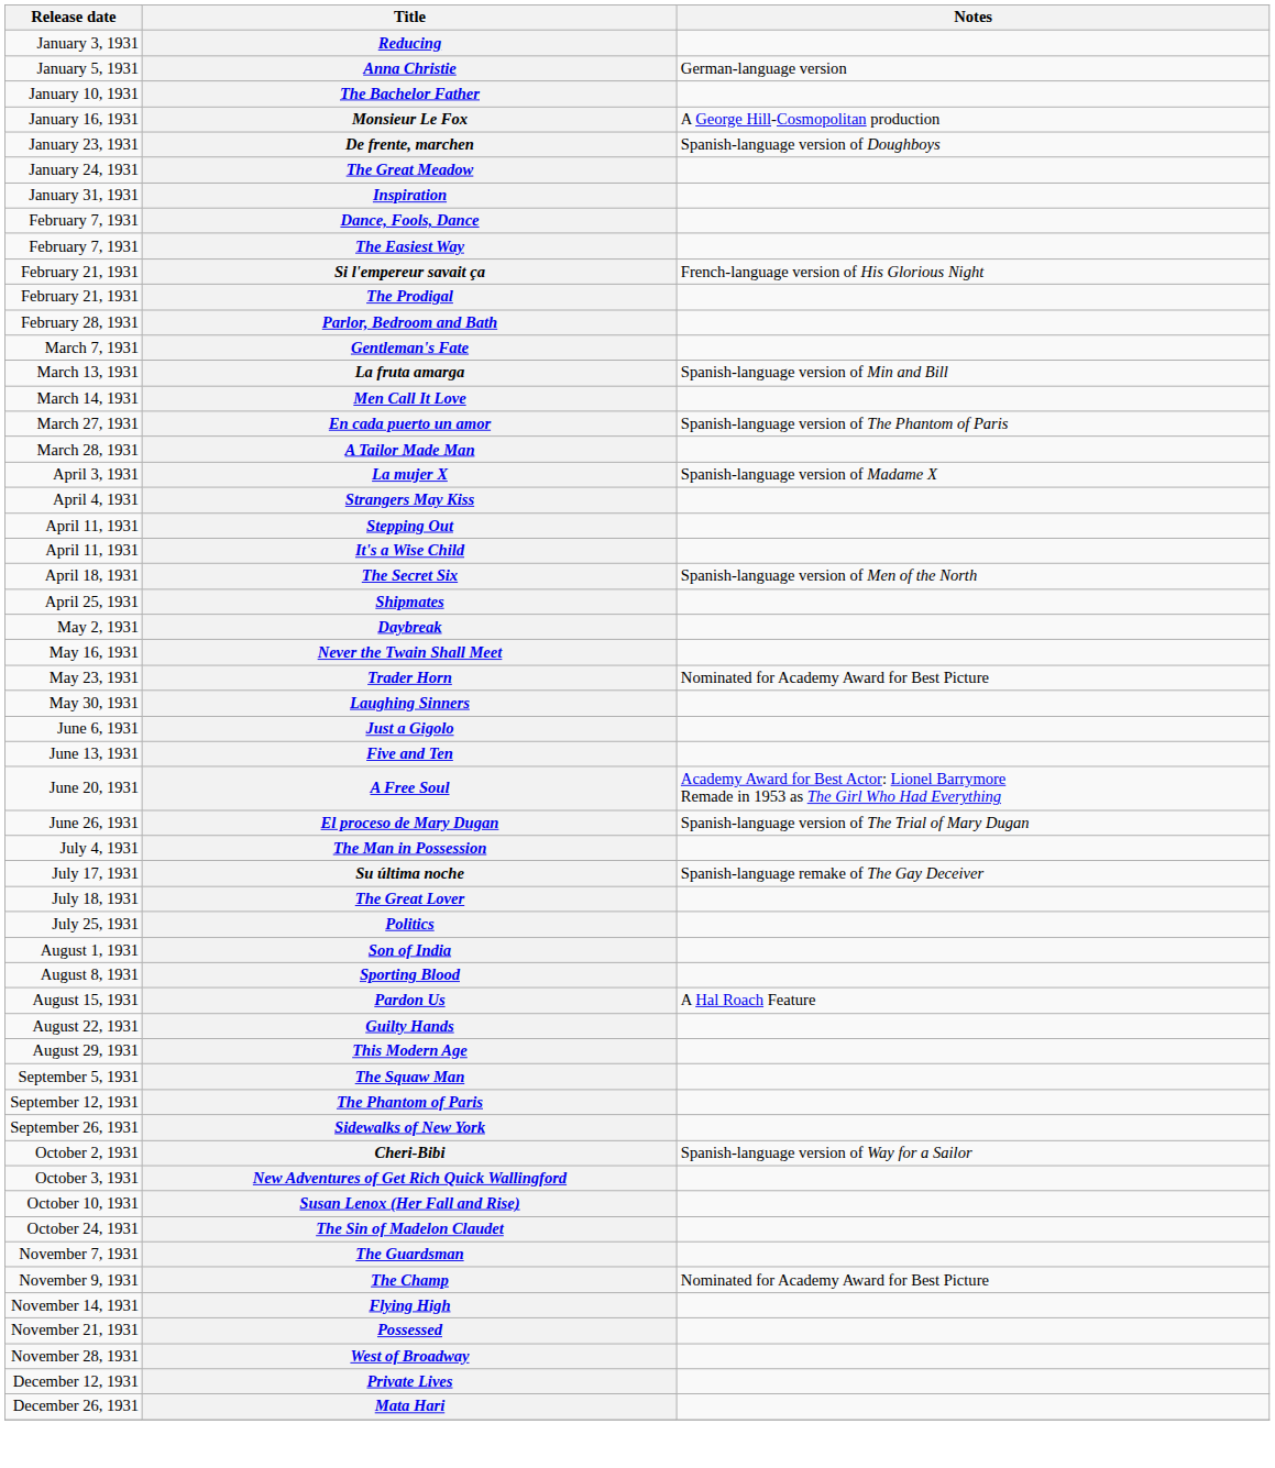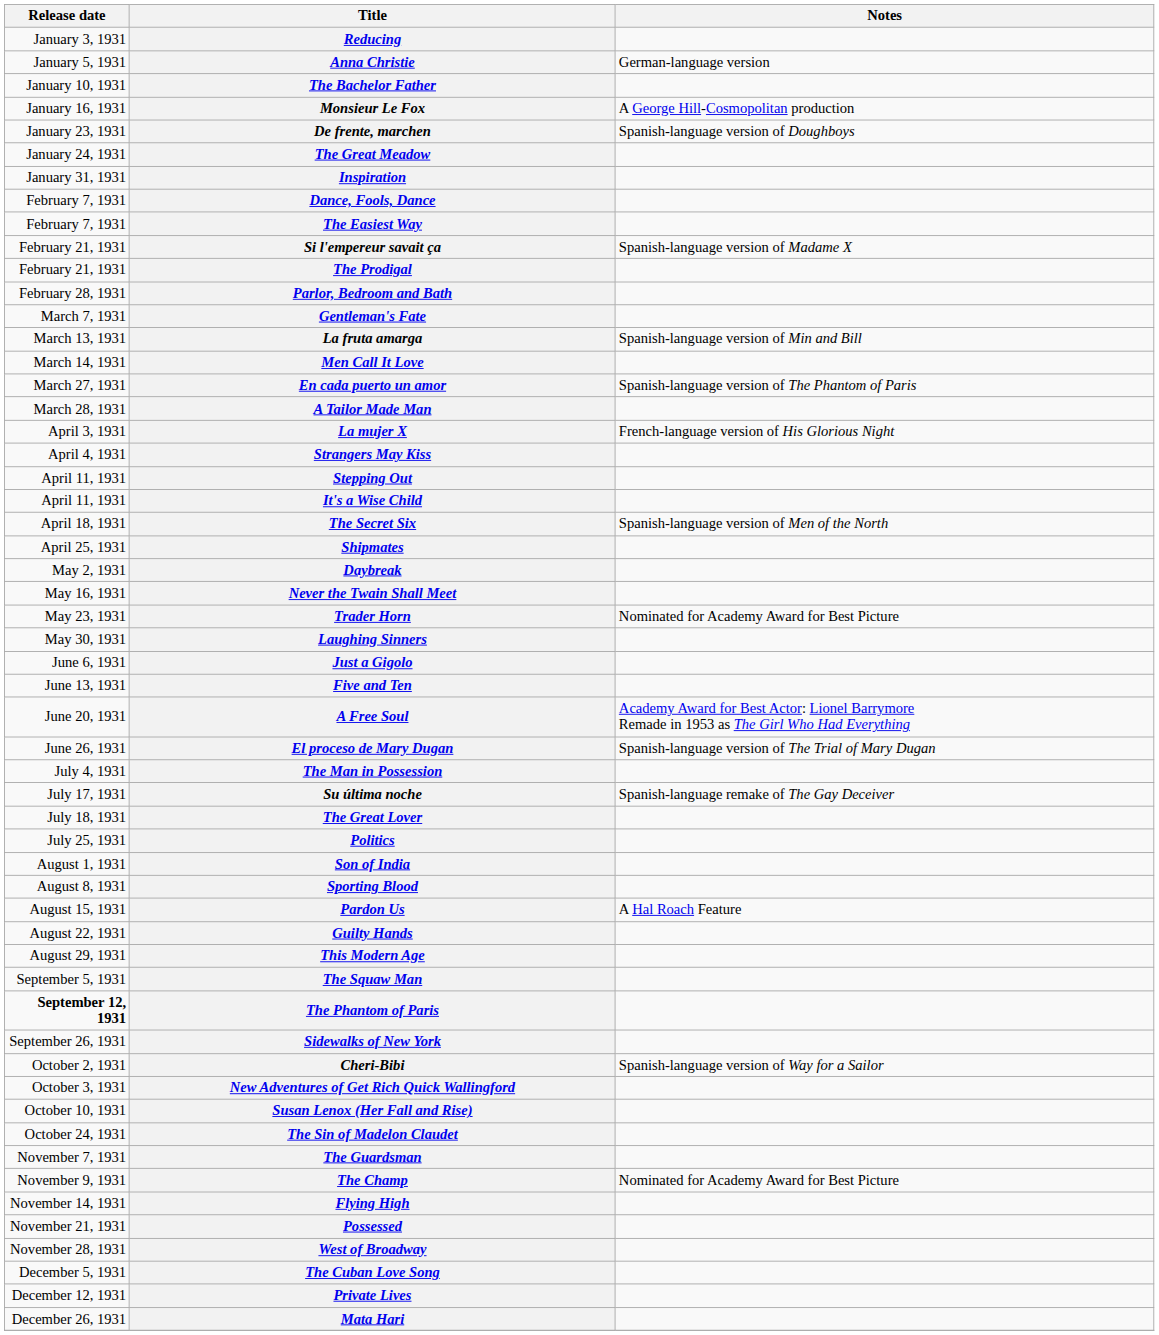Si l'empereur savait ça | Notes: French-language version of His Glorious Night -> Spanish-language version of Madame X
La mujer X | Notes: Spanish-language version of Madame X -> French-language version of His Glorious Night
The Phantom of Paris | Release date: normal -> bold
+ row: December 5, 1931 | The Cuban Love Song
